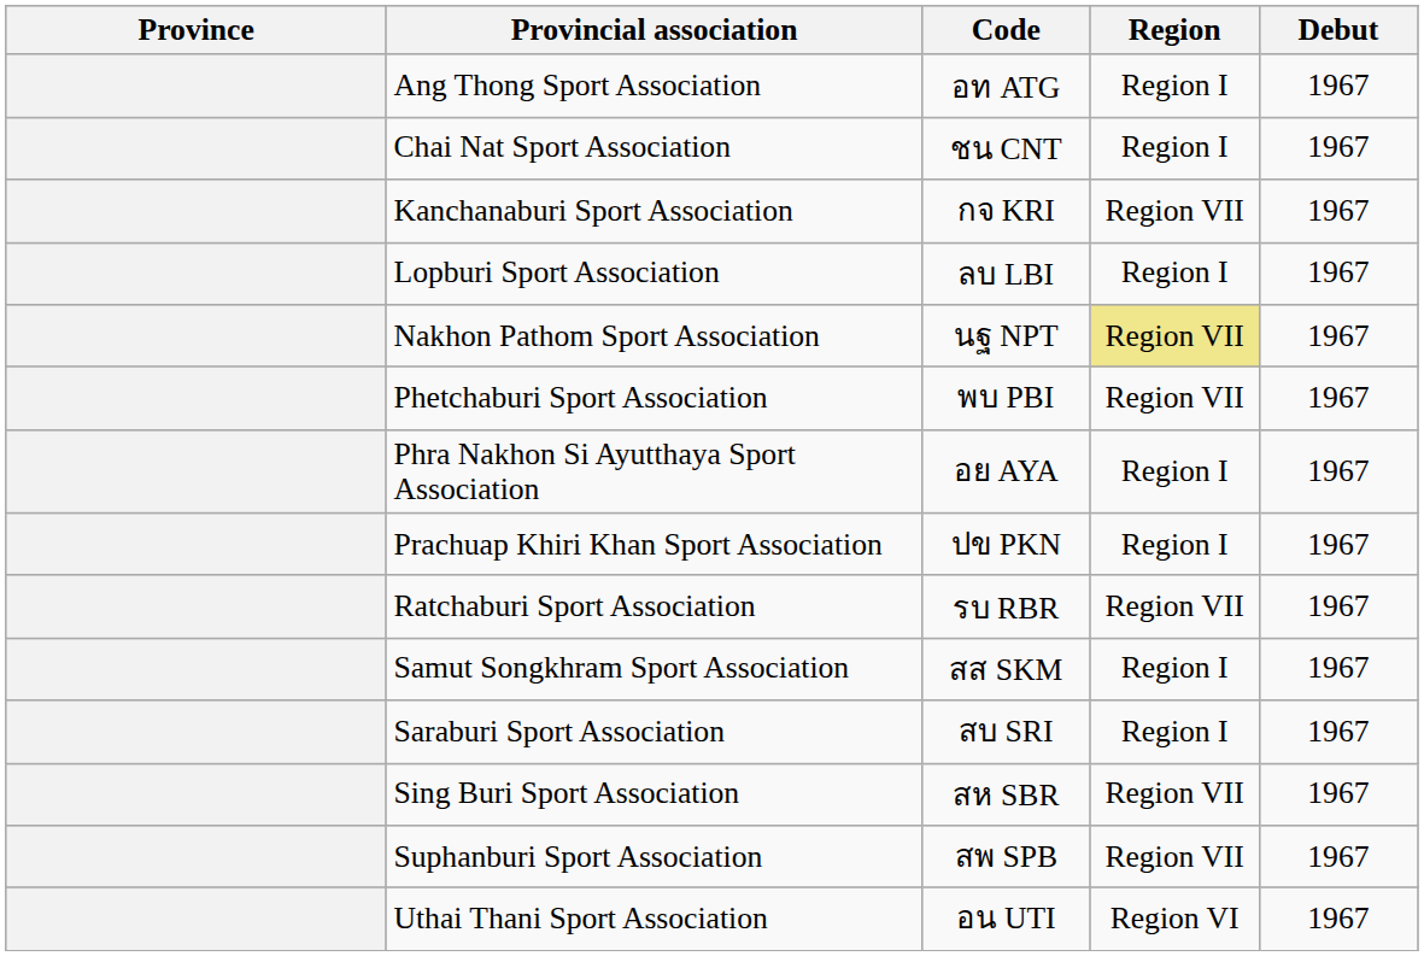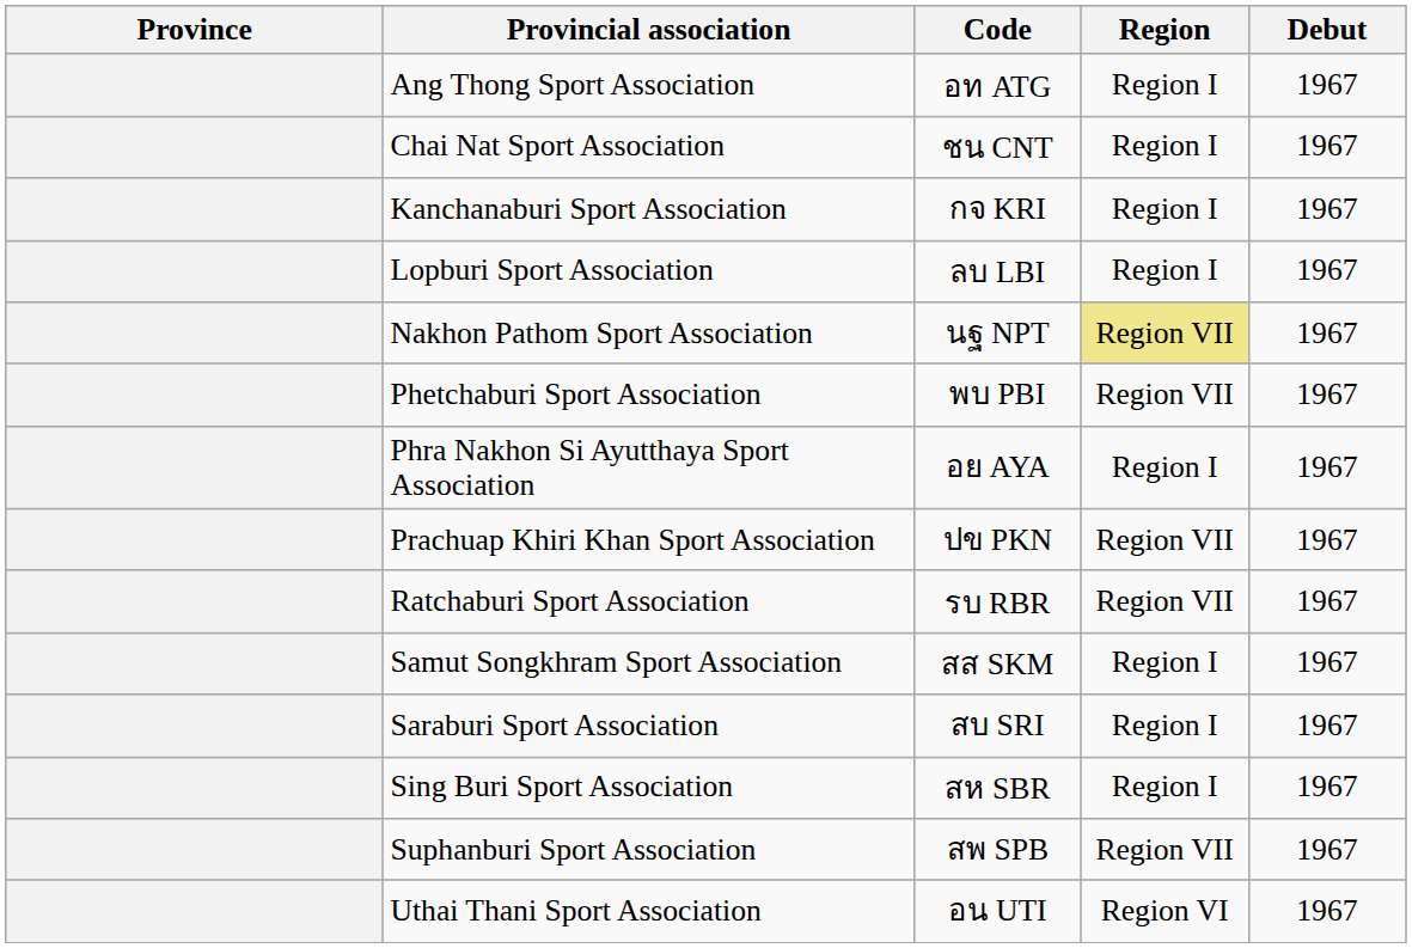Kanchanaburi Sport Association | Region: Region VII -> Region I
Prachuap Khiri Khan Sport Association | Region: Region I -> Region VII
Sing Buri Sport Association | Region: Region VII -> Region I
